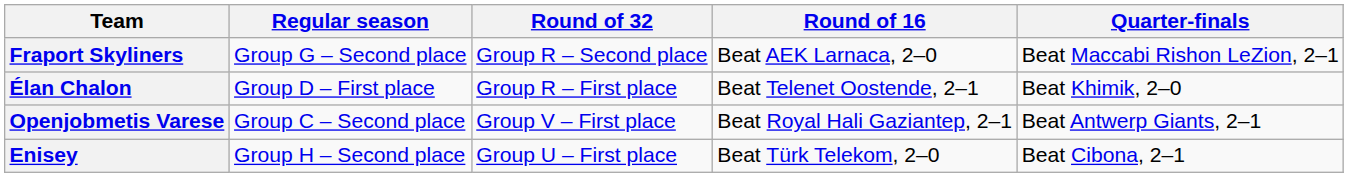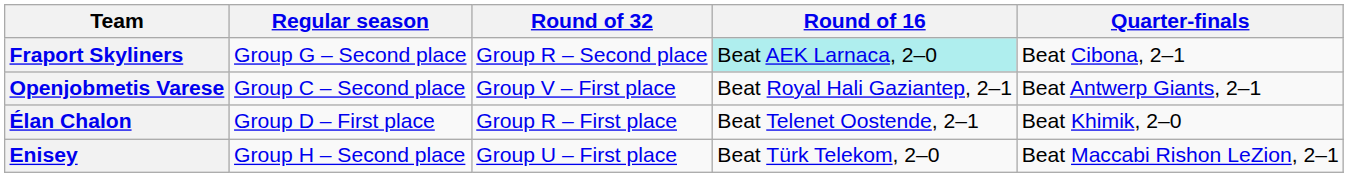Fraport Skyliners | Round of 16: no background -> paleturquoise background
Fraport Skyliners | Quarter-finals: Beat Maccabi Rishon LeZion, 2–1 -> Beat Cibona, 2–1
rows swapped: Élan Chalon <-> Openjobmetis Varese
Enisey | Quarter-finals: Beat Cibona, 2–1 -> Beat Maccabi Rishon LeZion, 2–1
